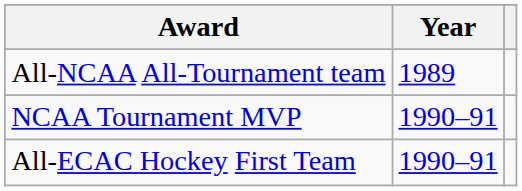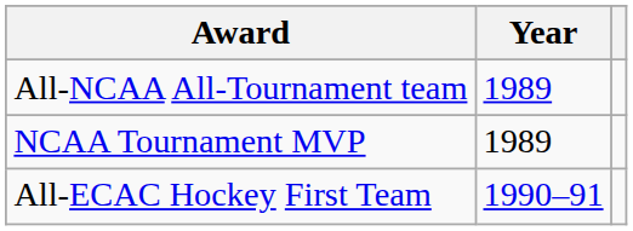NCAA Tournament MVP | Year: 1990–91 -> 1989
